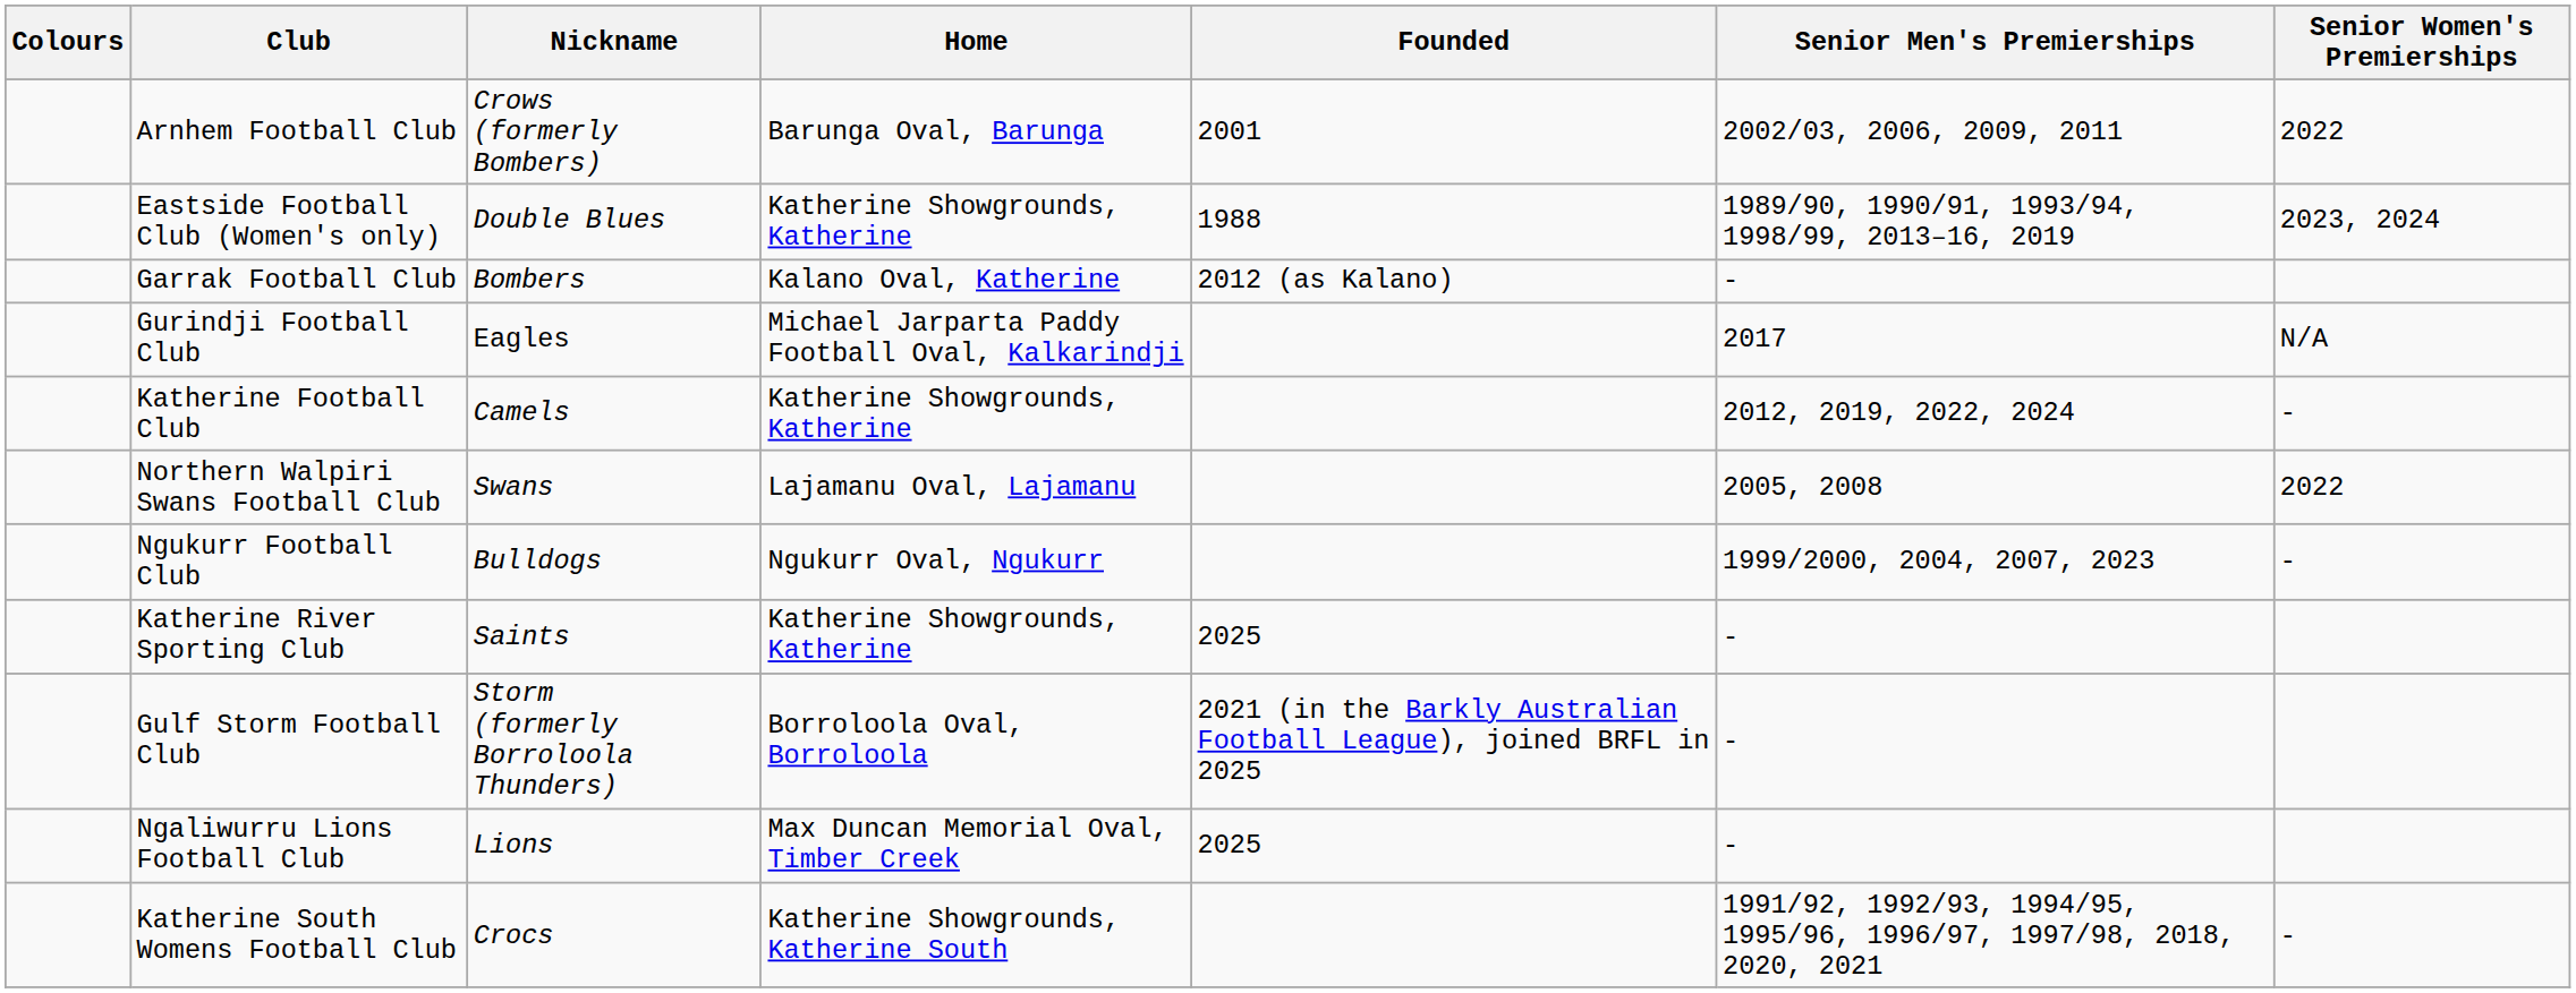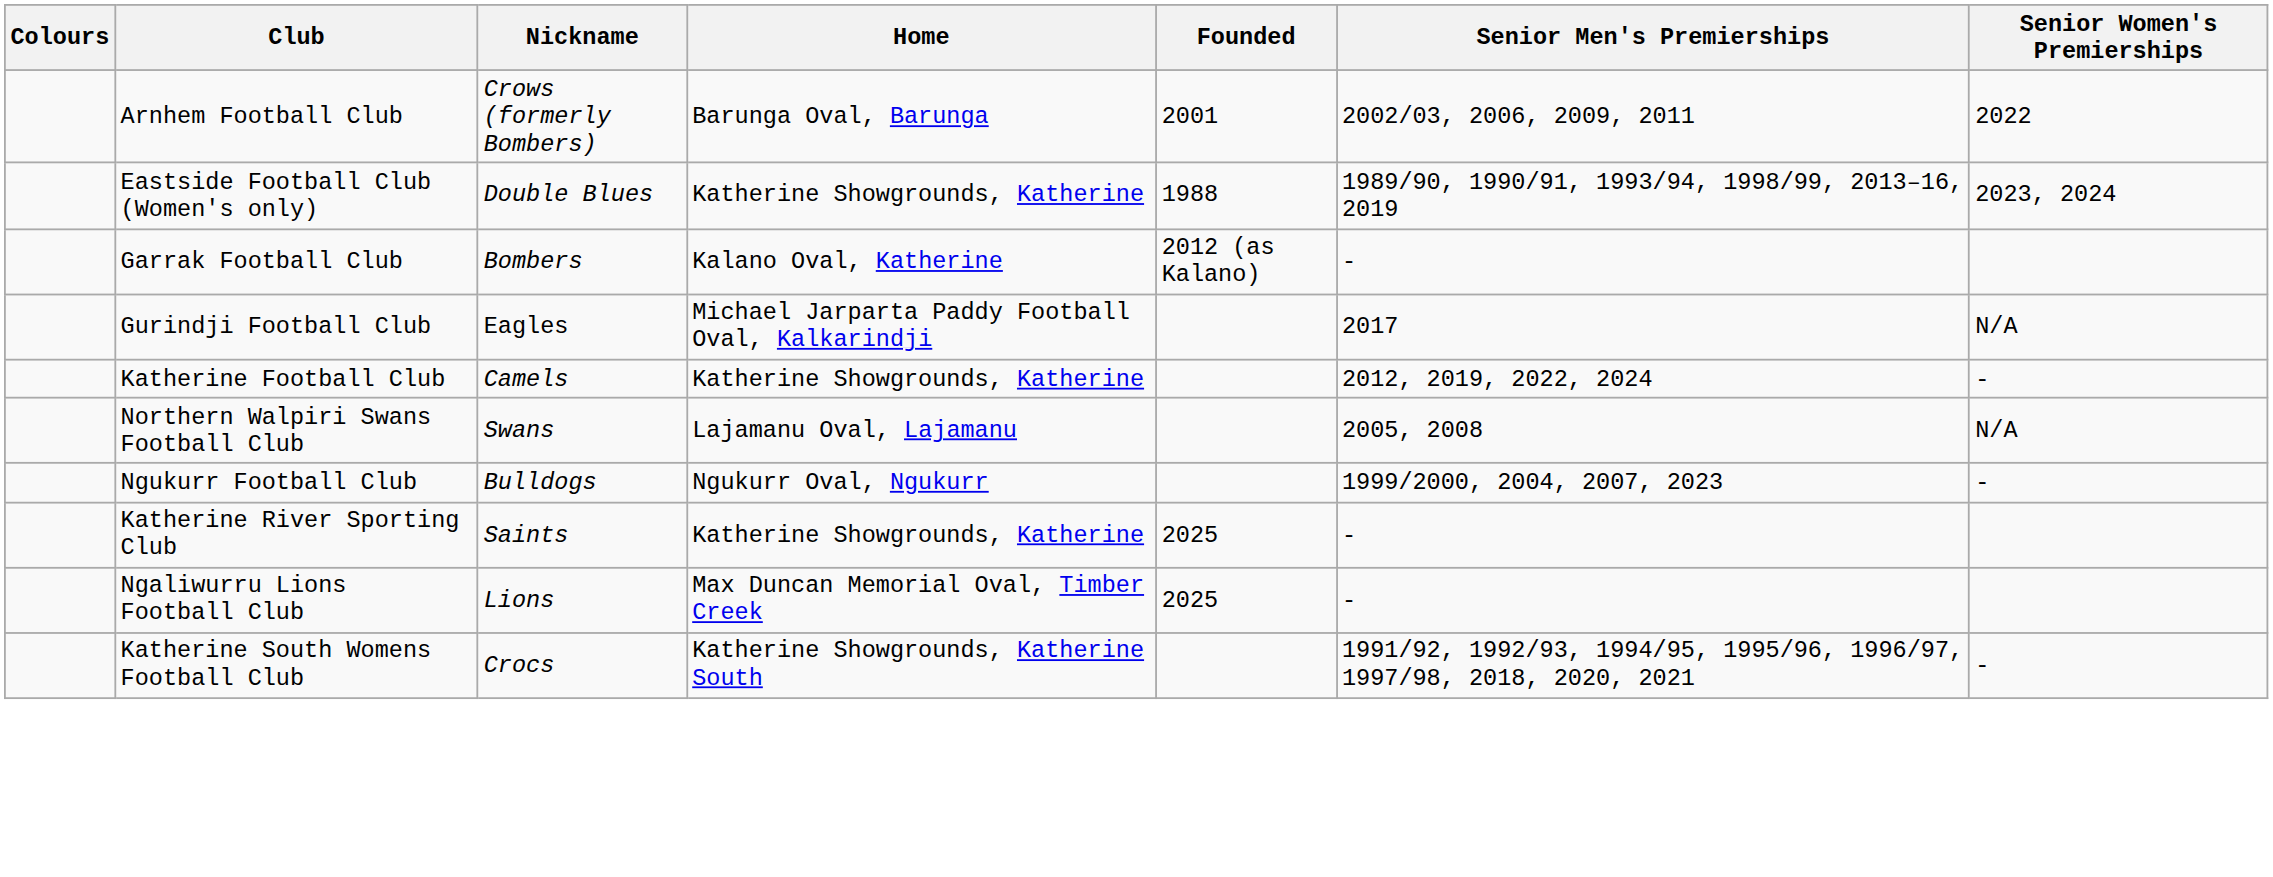Northern Walpiri Swans Football Club | Senior Women's Premierships: 2022 -> N/A
- row: Gulf Storm Football Club | Storm (formerly Borroloola Thunders) | Borroloola Oval, Borroloola | 2021 (in the Barkly Australian Football League), joined BRFL in 2025 | -
